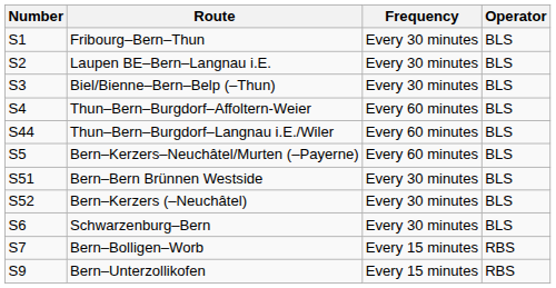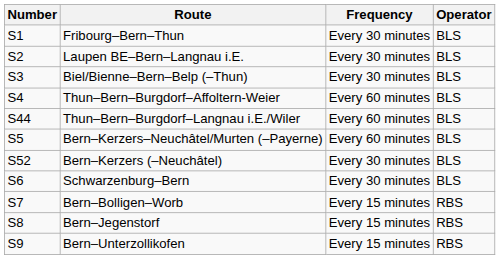- row: S51 | Bern–Bern Brünnen Westside | Every 30 minutes | BLS
+ row: S8 | Bern–Jegenstorf | Every 15 minutes | RBS
